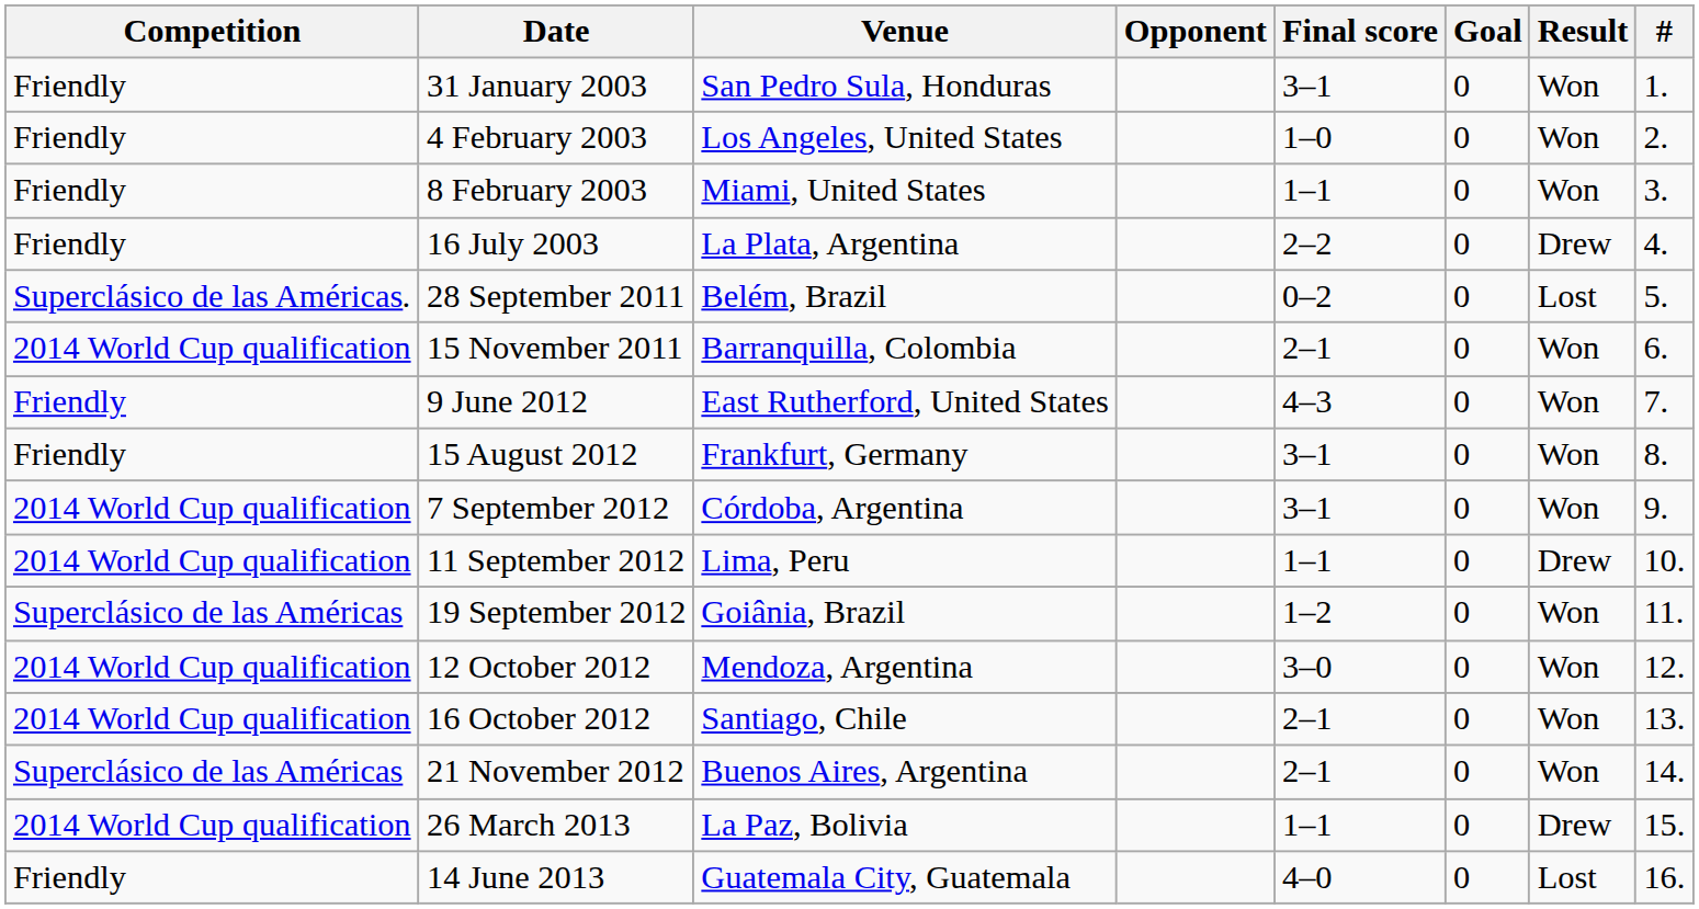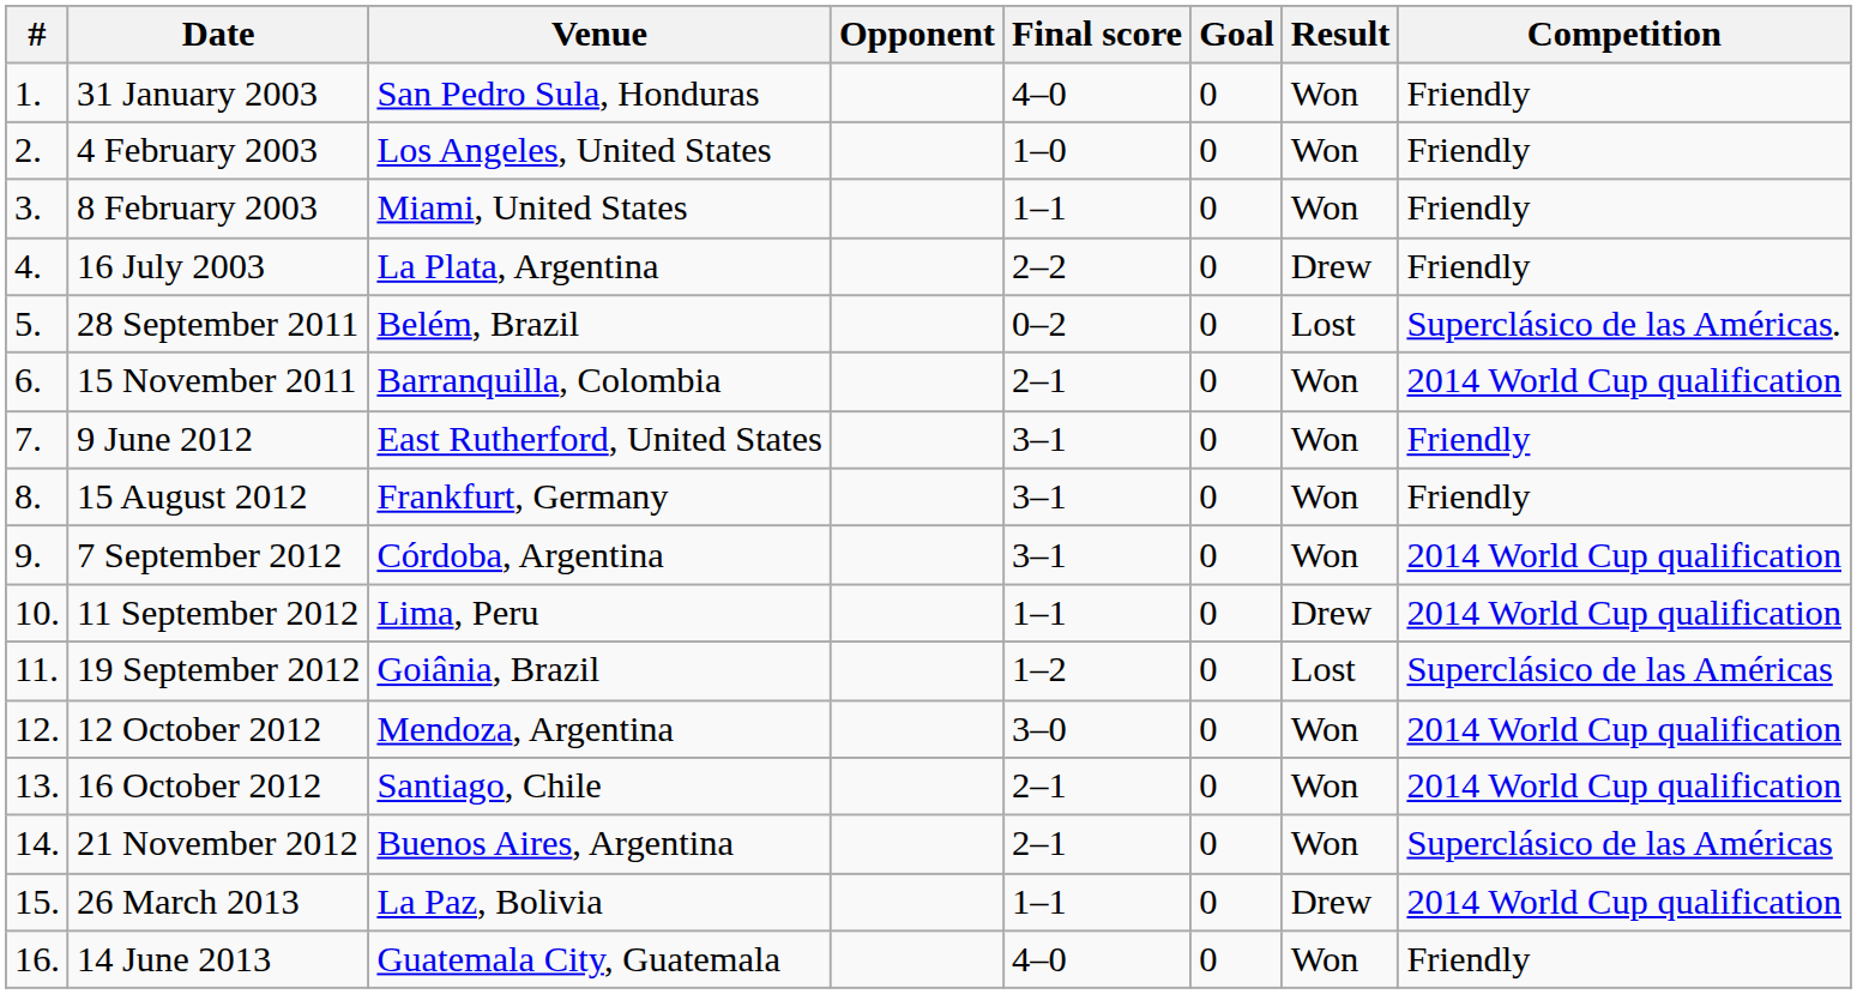columns swapped: # <-> Competition
31 January 2003 | Final score: 3–1 -> 4–0
9 June 2012 | Final score: 4–3 -> 3–1
19 September 2012 | Result: Won -> Lost
14 June 2013 | Result: Lost -> Won
